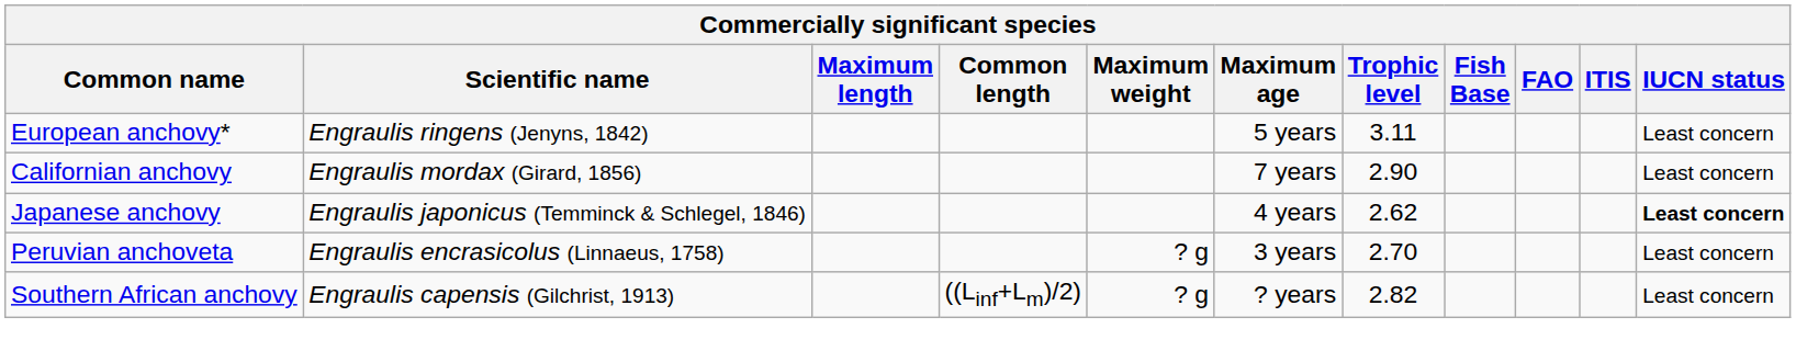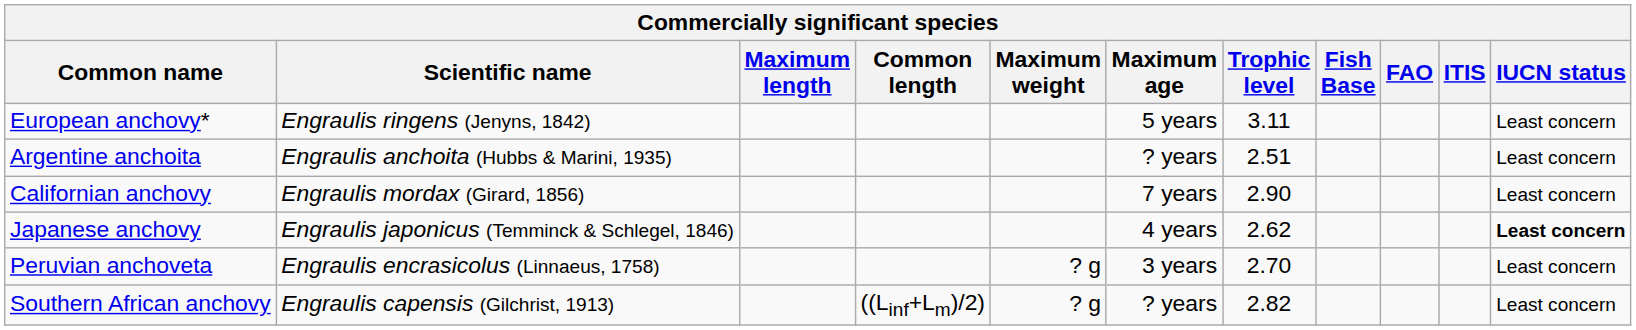+ row: Argentine anchoita | Engraulis anchoita (Hubbs & Marini, 1935) | ? years | 2.51 | Least concern
